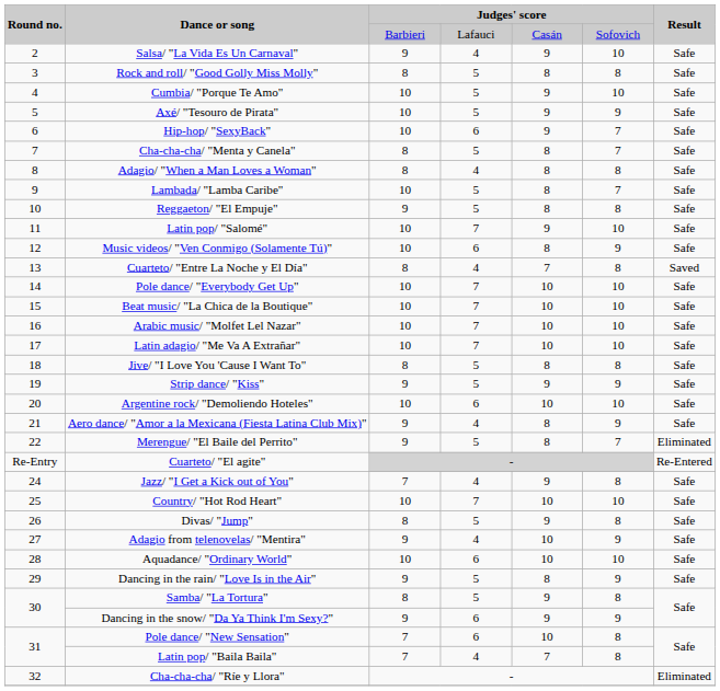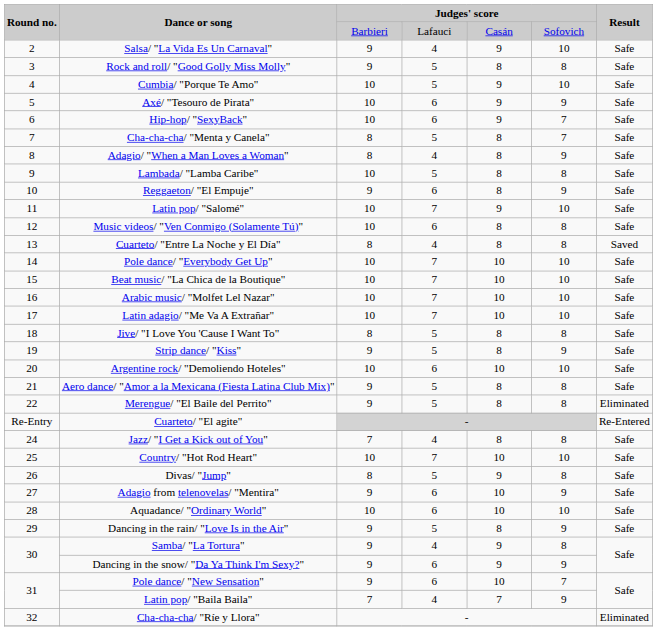Rock and roll/ "Good Golly Miss Molly" | column 3: 8 -> 9
Axé/ "Tesouro de Pirata" | column 4: 5 -> 6
Adagio/ "When a Man Loves a Woman" | column 6: 8 -> 9
Lambada/ "Lamba Caribe" | column 6: 7 -> 8
Reggaeton/ "El Empuje" | column 4: 5 -> 6
Reggaeton/ "El Empuje" | column 6: 8 -> 9
Music videos/ "Ven Conmigo (Solamente Tú)" | column 6: 9 -> 8
Cuarteto/ "Entre La Noche y El Día" | column 5: 7 -> 8
Strip dance/ "Kiss" | column 5: 9 -> 8
Aero dance/ "Amor a la Mexicana (Fiesta Latina Club Mix)" | column 4: 4 -> 5
Aero dance/ "Amor a la Mexicana (Fiesta Latina Club Mix)" | column 6: 9 -> 8
Merengue/ "El Baile del Perrito" | column 6: 7 -> 8
Jazz/ "I Get a Kick out of You" | column 5: 9 -> 8
Adagio from telenovelas/ "Mentira" | column 4: 4 -> 6
Samba/ "La Tortura" | column 3: 8 -> 9
Samba/ "La Tortura" | column 4: 5 -> 4
Pole dance/ "New Sensation" | column 3: 7 -> 9
Pole dance/ "New Sensation" | column 6: 8 -> 7
Latin pop/ "Baila Baila" | column 6: 8 -> 9
